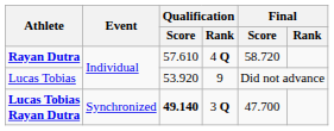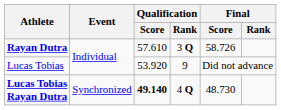Rayan Dutra | Qualification / Rank: 4 Q -> 3 Q
Rayan Dutra | Final / Score: 58.720 -> 58.726
Lucas Tobias Rayan Dutra | Qualification / Rank: 3 Q -> 4 Q
Lucas Tobias Rayan Dutra | Final / Score: 47.700 -> 48.730
